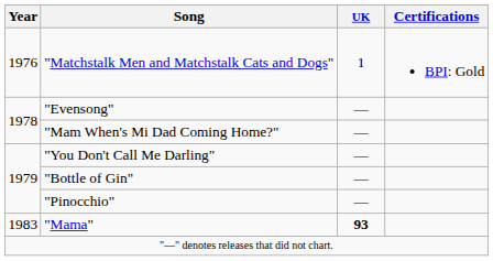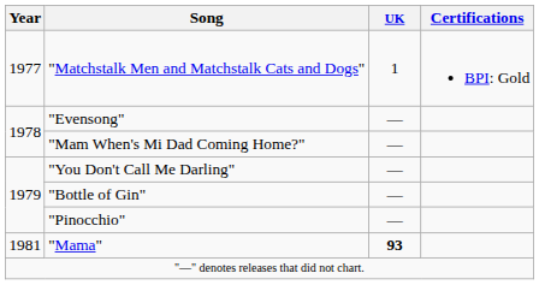"Matchstalk Men and Matchstalk Cats and Dogs" | Year: 1976 -> 1977
"Mama" | Year: 1983 -> 1981
